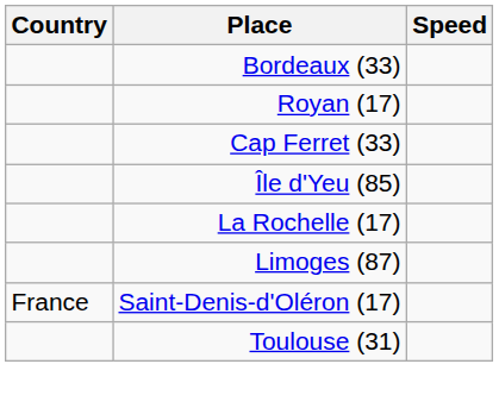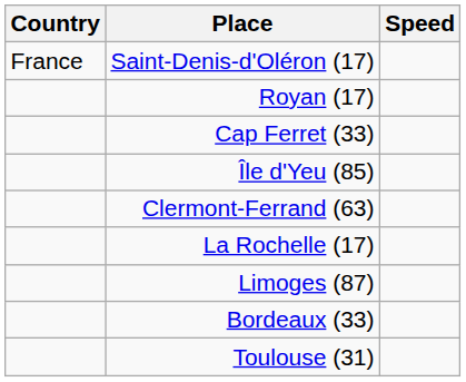rows swapped: Saint-Denis-d'Oléron (17) <-> Bordeaux (33)
+ row: Clermont-Ferrand (63)
